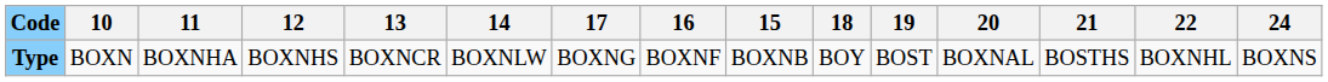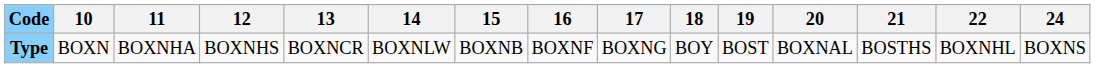columns swapped: 15 <-> 17
